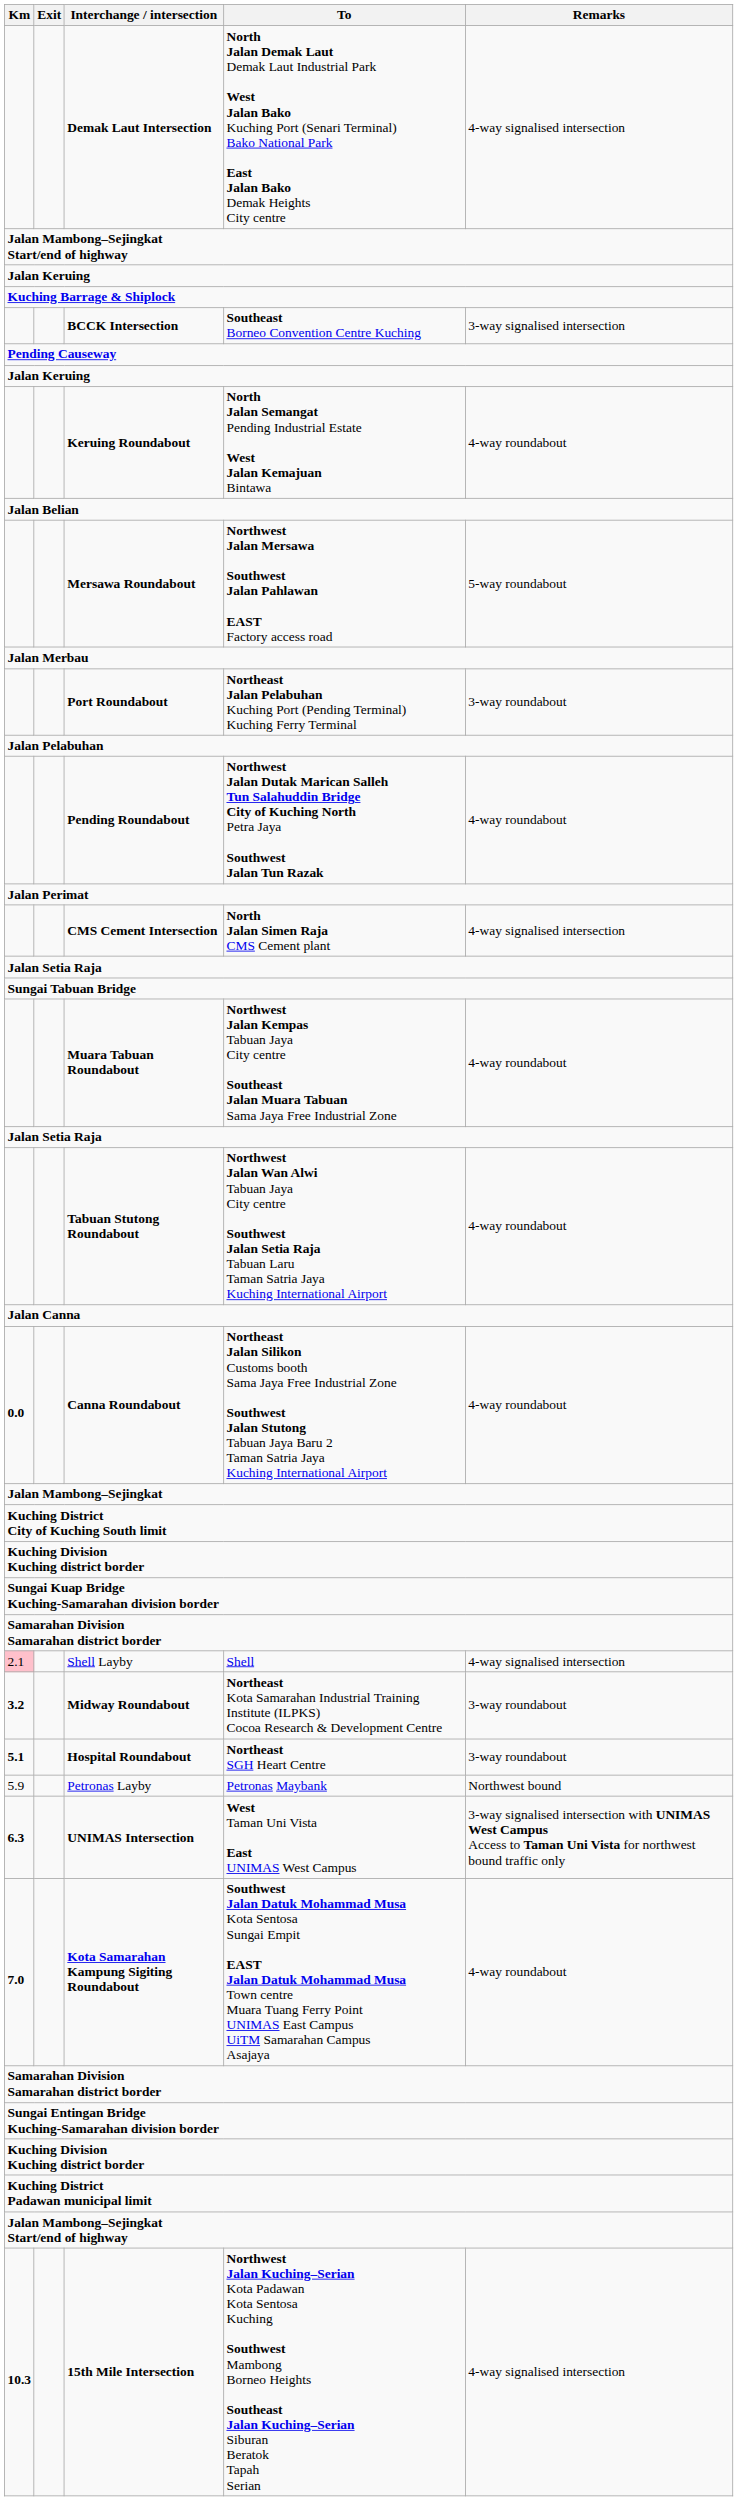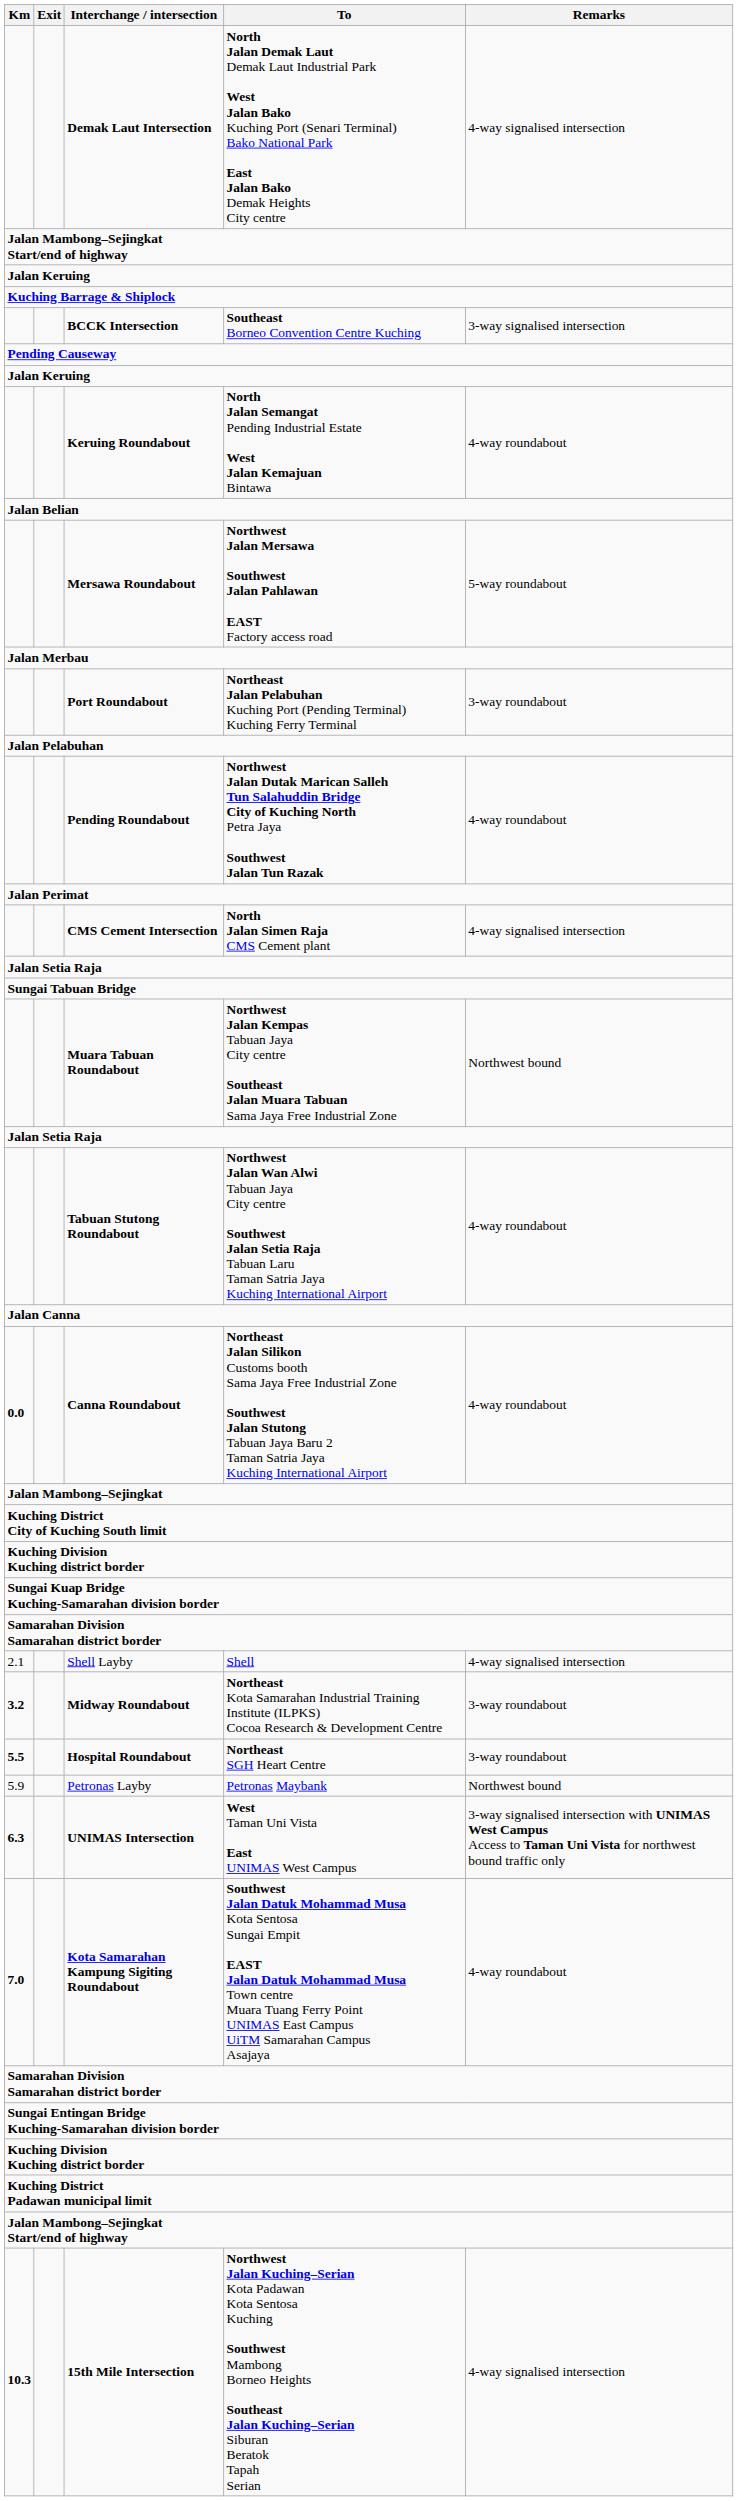Muara Tabuan Roundabout | Remarks: 4-way roundabout -> Northwest bound
Shell Layby | Km: pink background -> no background
Hospital Roundabout | Km: 5.1 -> 5.5
